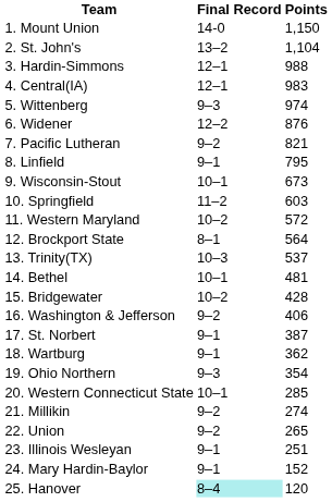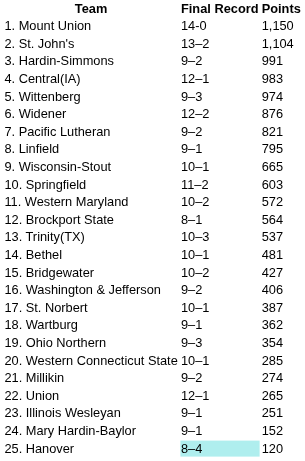3. Hardin-Simmons | Final Record: 12–1 -> 9–2
3. Hardin-Simmons | Points: 988 -> 991
9. Wisconsin-Stout | Points: 673 -> 665
15. Bridgewater | Points: 428 -> 427
17. St. Norbert | Final Record: 9–1 -> 10–1
22. Union | Final Record: 9–2 -> 12–1
